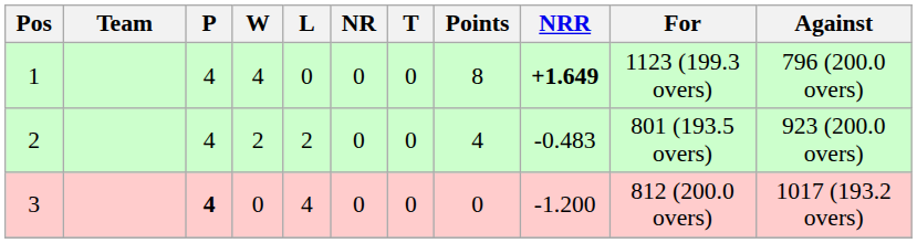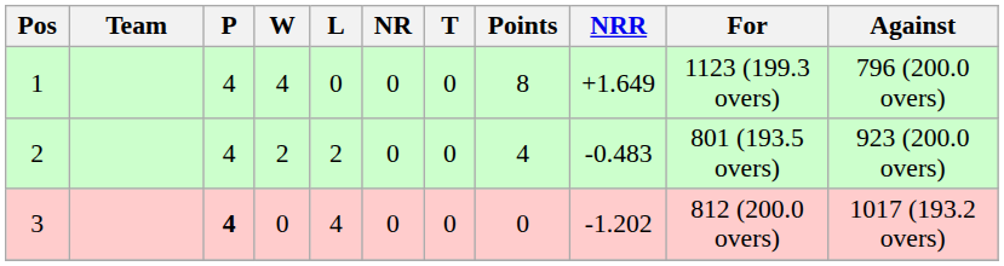1 | NRR: bold -> normal
3 | NRR: -1.200 -> -1.202
